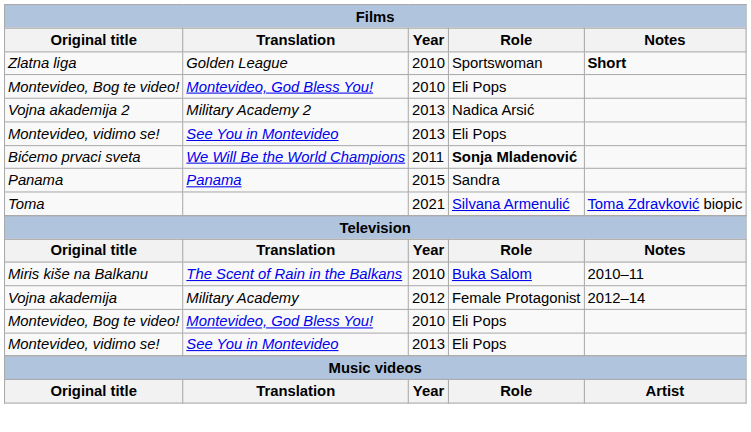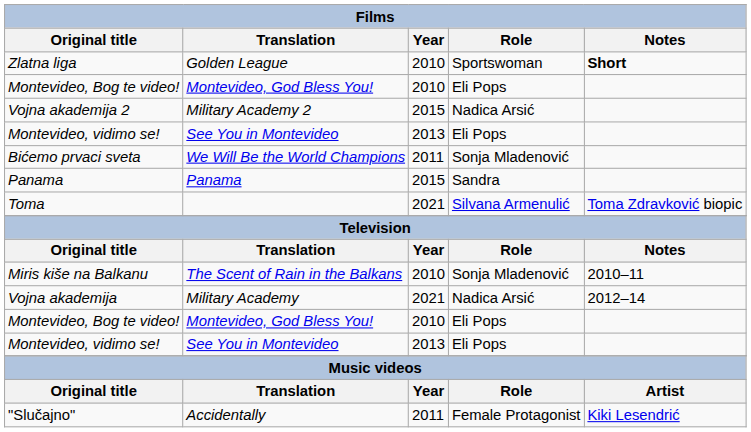Vojna akademija 2 | Year: 2013 -> 2015
Bićemo prvaci sveta | Role: bold -> normal
Miris kiše na Balkanu | Role: Buka Salom -> Sonja Mladenović
Vojna akademija | Year: 2012 -> 2021
Vojna akademija | Role: Female Protagonist -> Nadica Arsić
+ row: "Slučajno" | Accidentally | 2011 | Female Protagonist | Kiki Lesendrić
